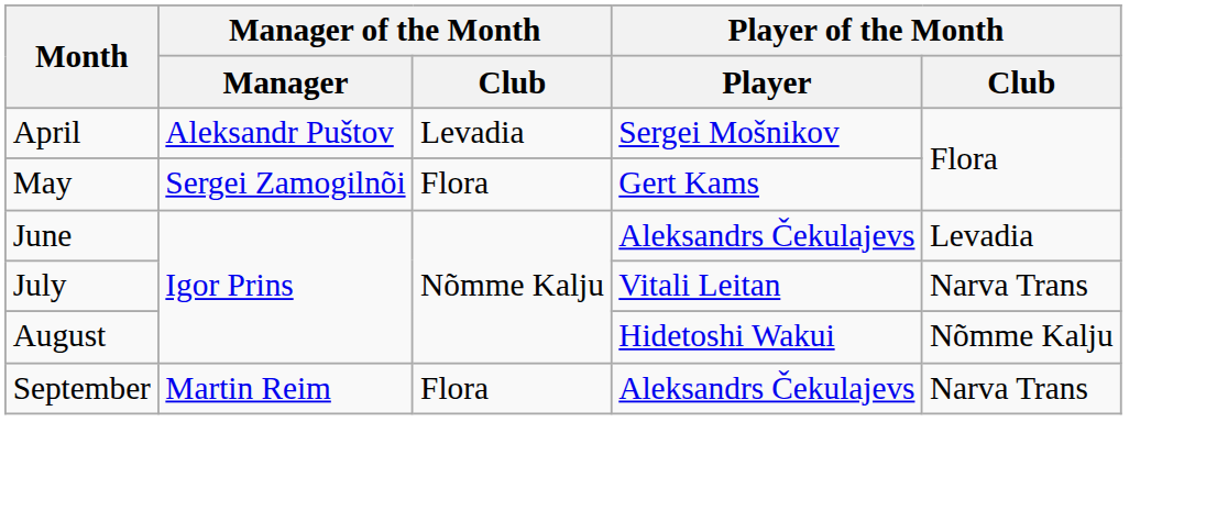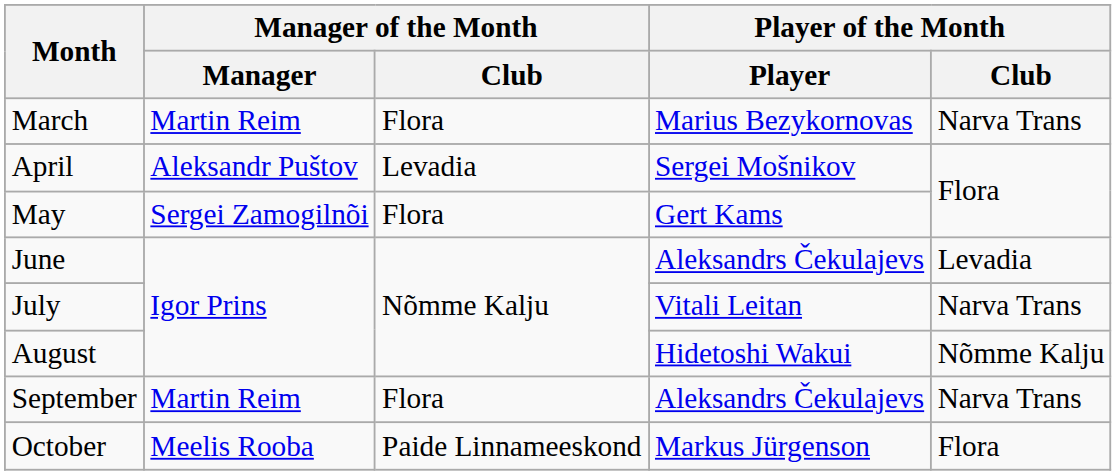+ row: March | Martin Reim | Flora | Marius Bezykornovas | Narva Trans
+ row: October | Meelis Rooba | Paide Linnameeskond | Markus Jürgenson | Flora
